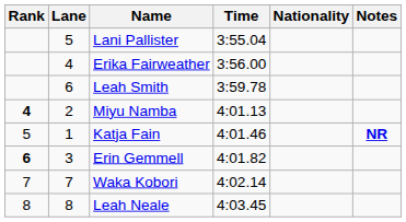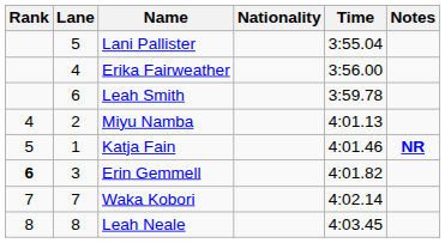columns swapped: Nationality <-> Time
Miyu Namba | Rank: bold -> normal
